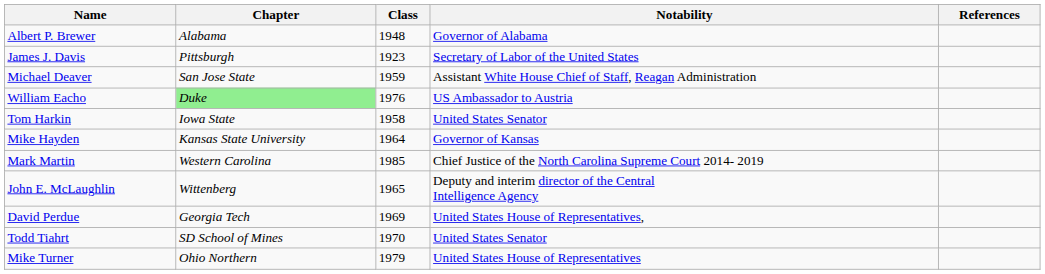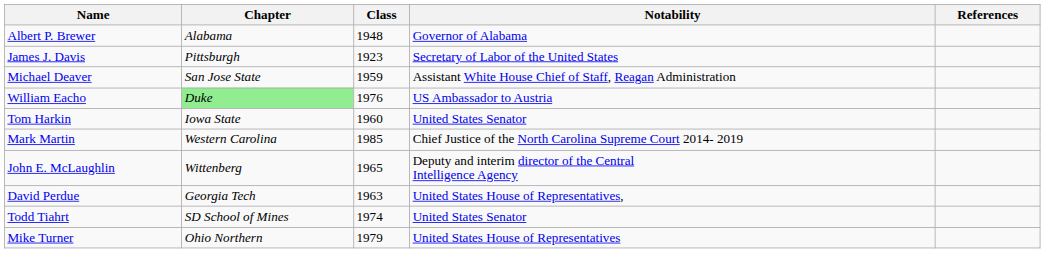Tom Harkin | Class: 1958 -> 1960
- row: Mike Hayden | Kansas State University | 1964 | Governor of Kansas
David Perdue | Class: 1969 -> 1963
Todd Tiahrt | Class: 1970 -> 1974
